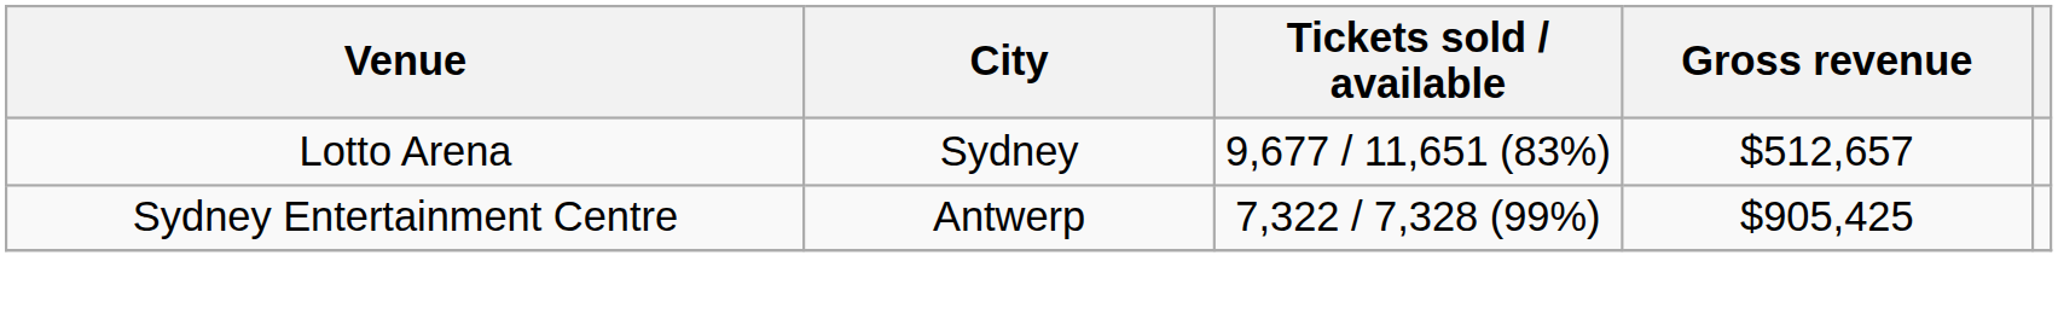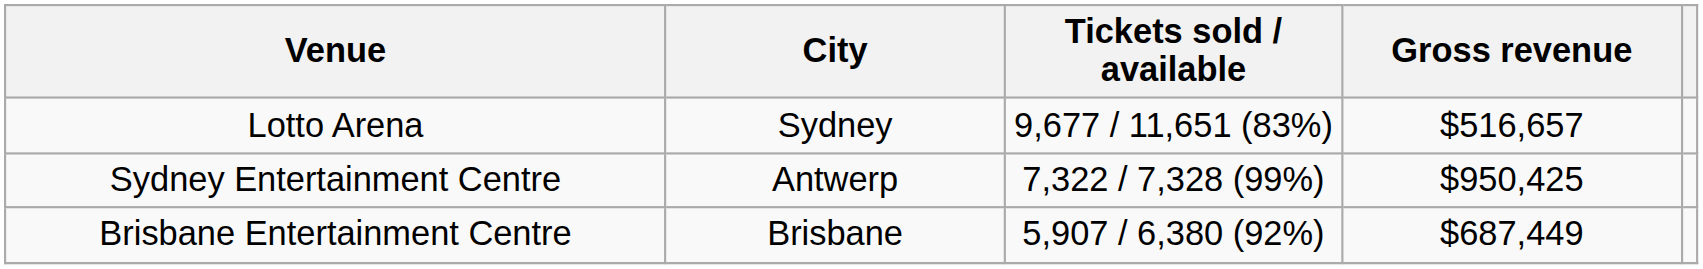Lotto Arena | Gross revenue: $512,657 -> $516,657
Sydney Entertainment Centre | Gross revenue: $905,425 -> $950,425
+ row: Brisbane Entertainment Centre | Brisbane | 5,907 / 6,380 (92%) | $687,449
